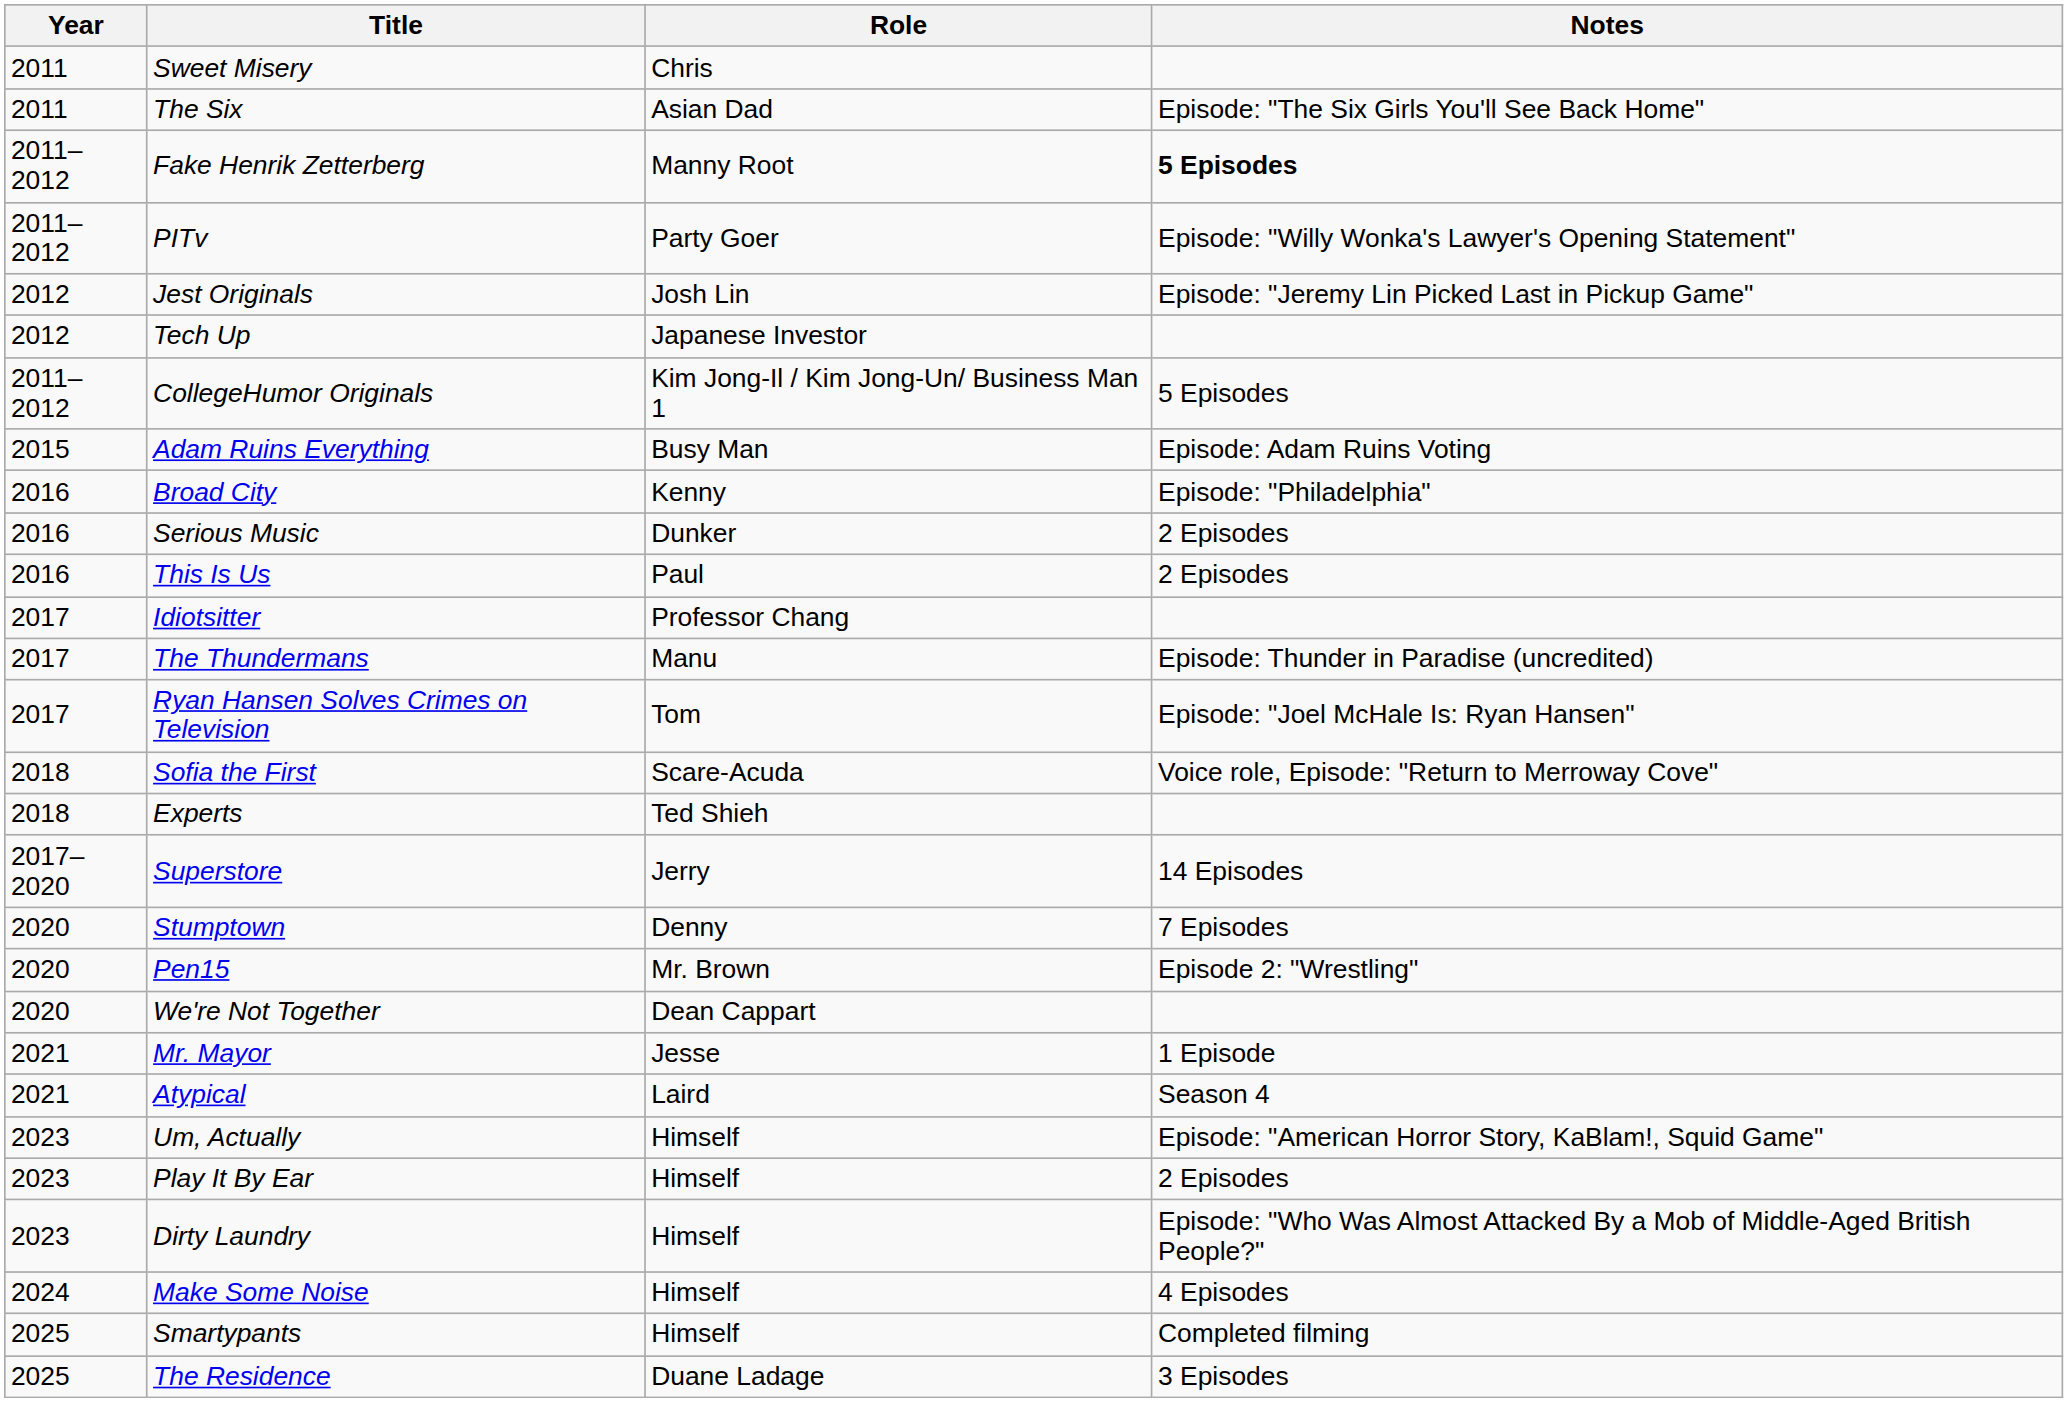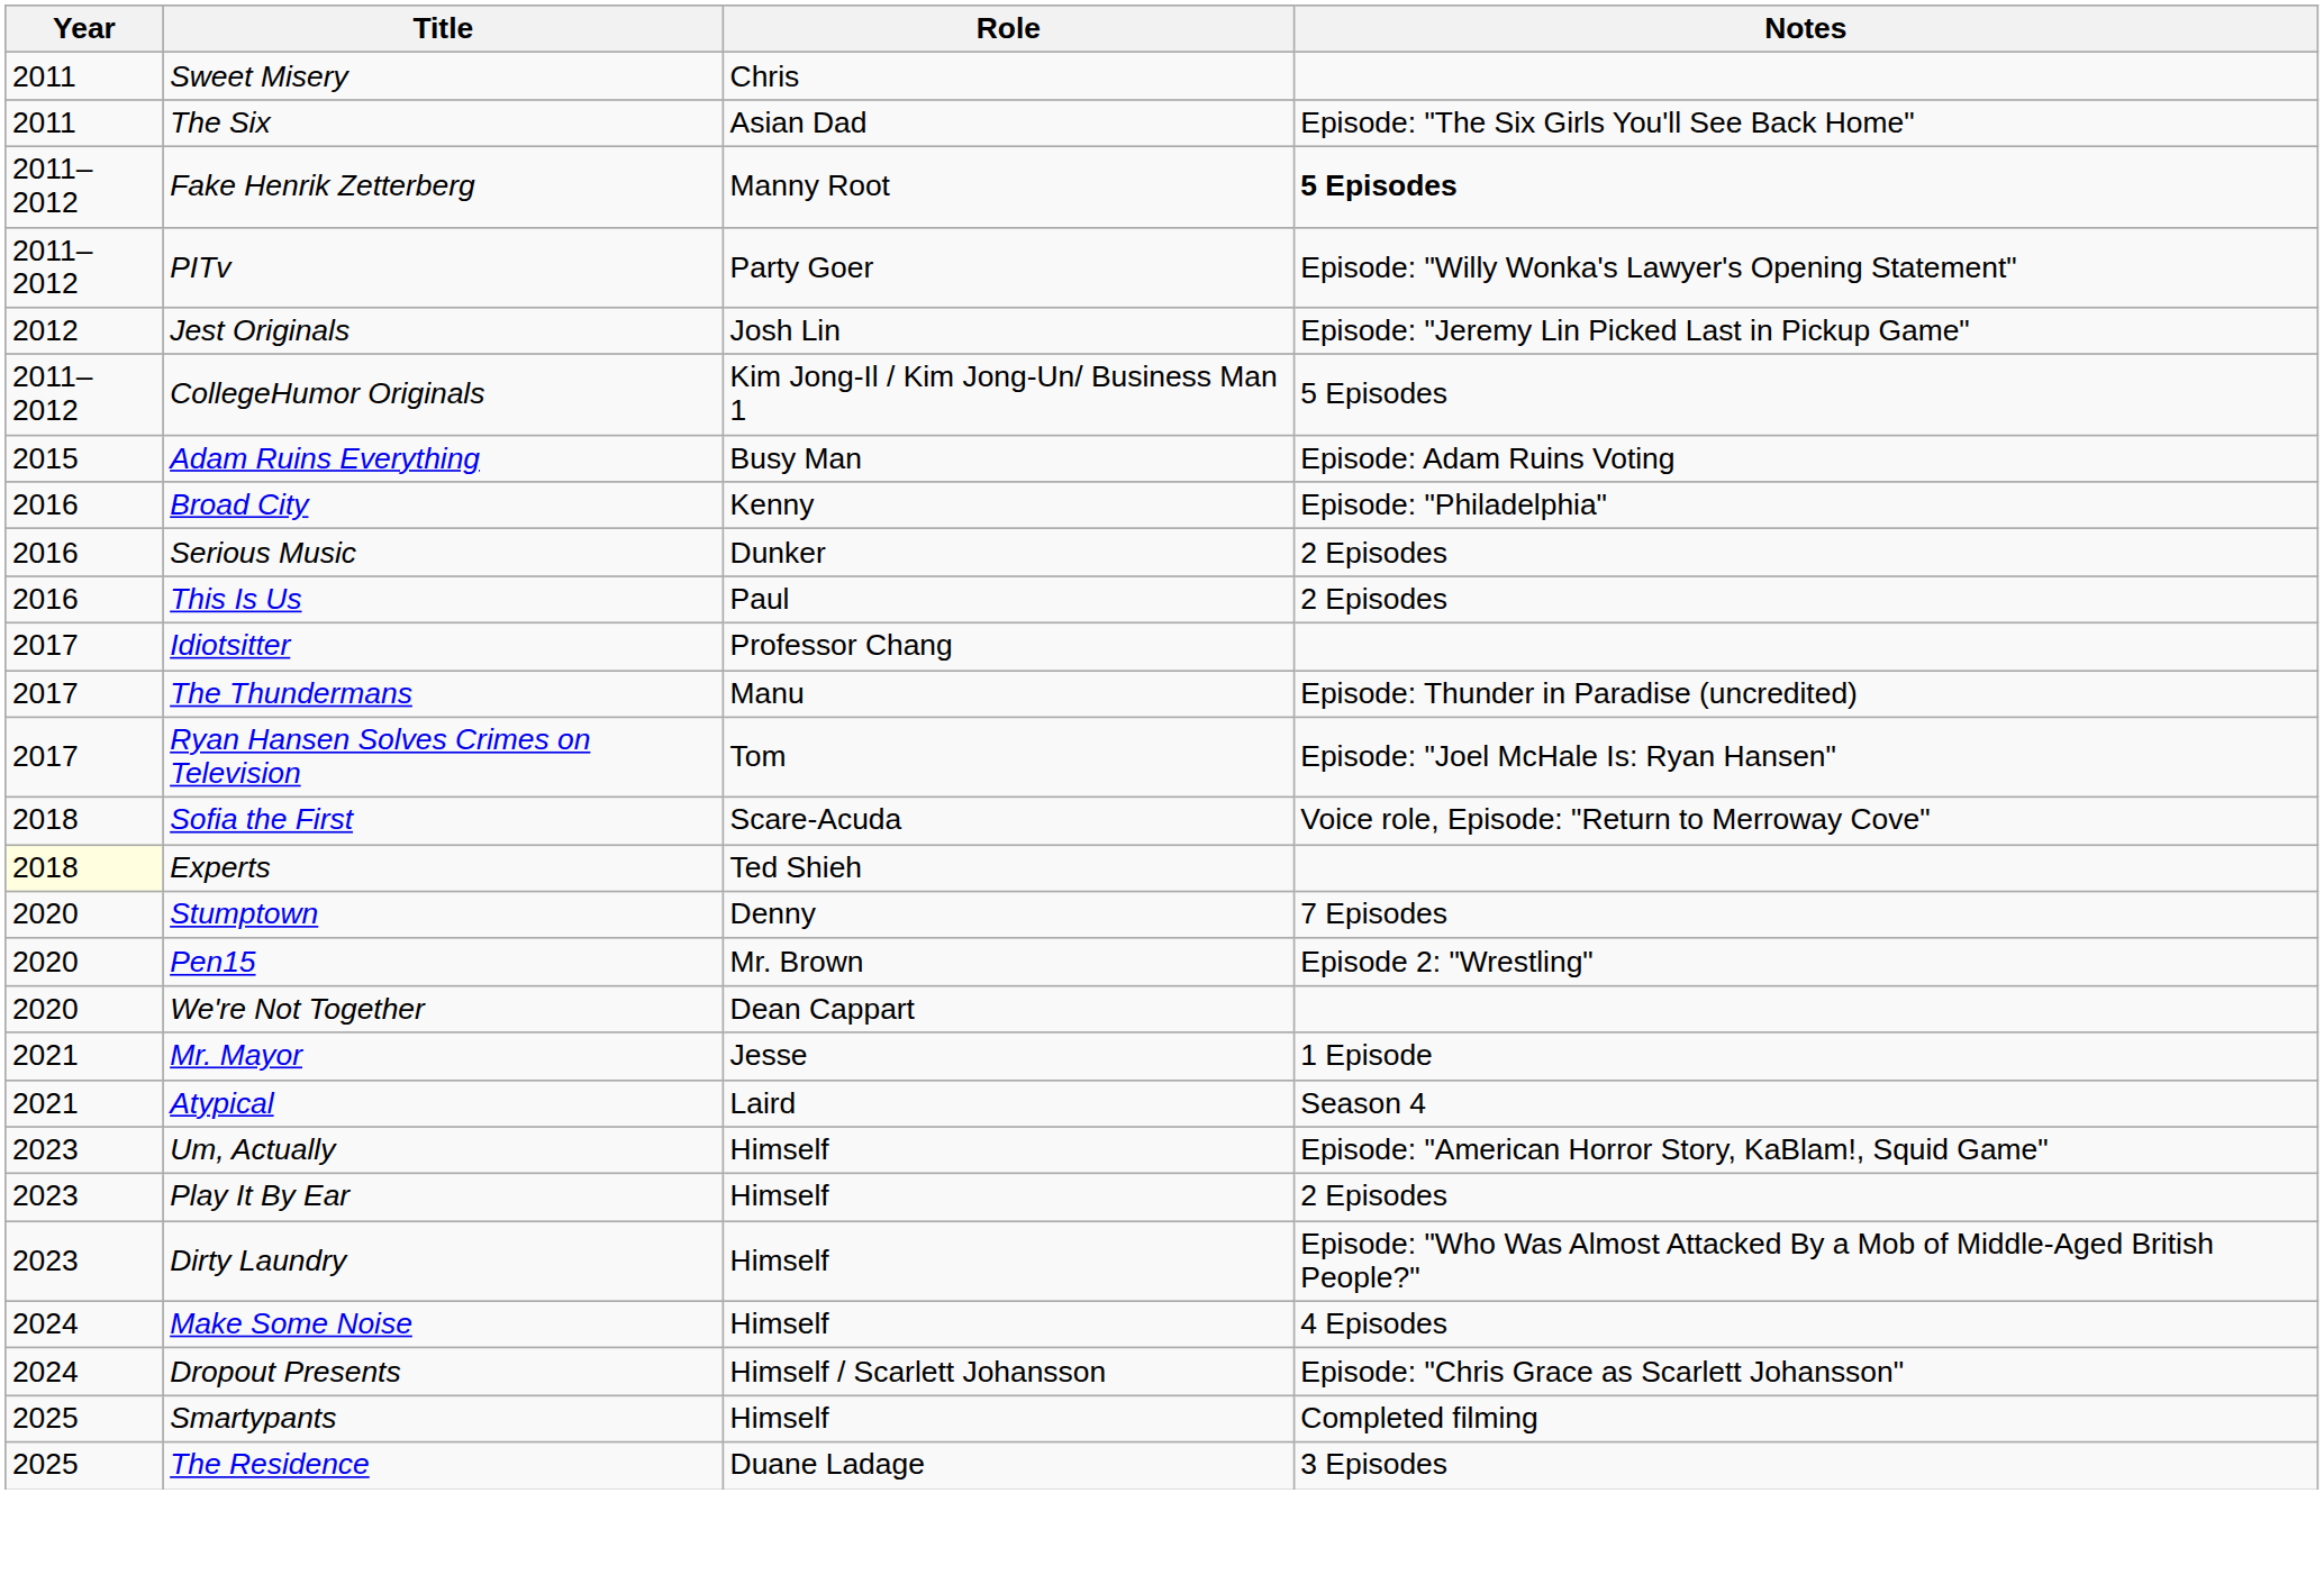- row: 2012 | Tech Up | Japanese Investor
Experts | Year: no background -> lightyellow background
- row: 2017–2020 | Superstore | Jerry | 14 Episodes
+ row: 2024 | Dropout Presents | Himself / Scarlett Johansson | Episode: "Chris Grace as Scarlett Johansson"
